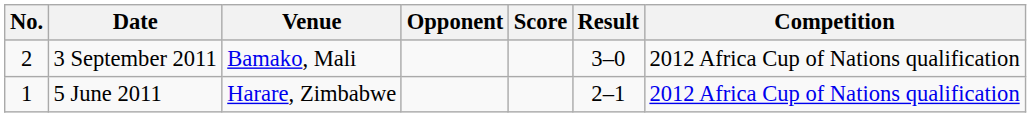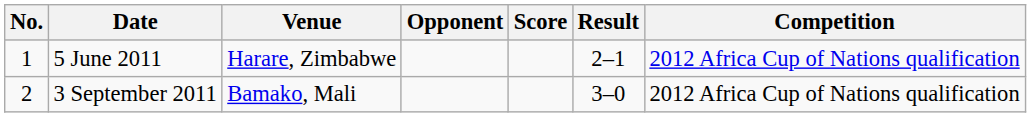rows swapped: 5 June 2011 <-> 3 September 2011
